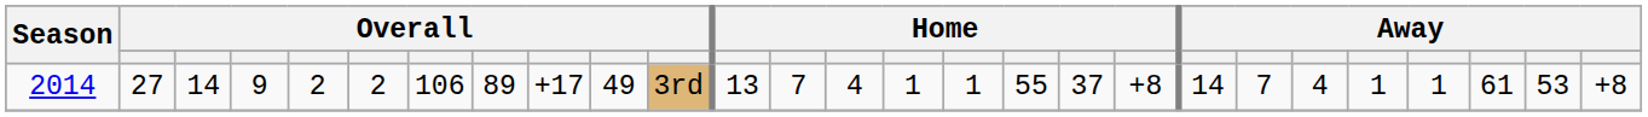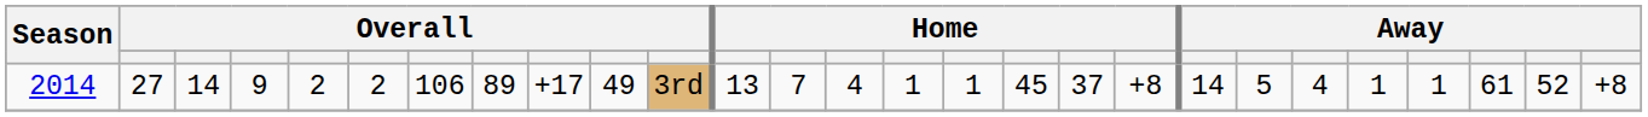2014 | column 17: 55 -> 45
2014 | column 21: 7 -> 5
2014 | column 26: 53 -> 52
